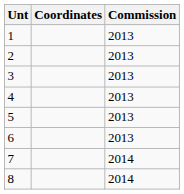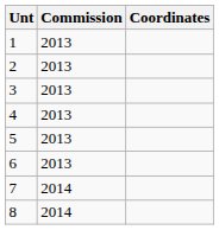columns swapped: Commission <-> Coordinates
